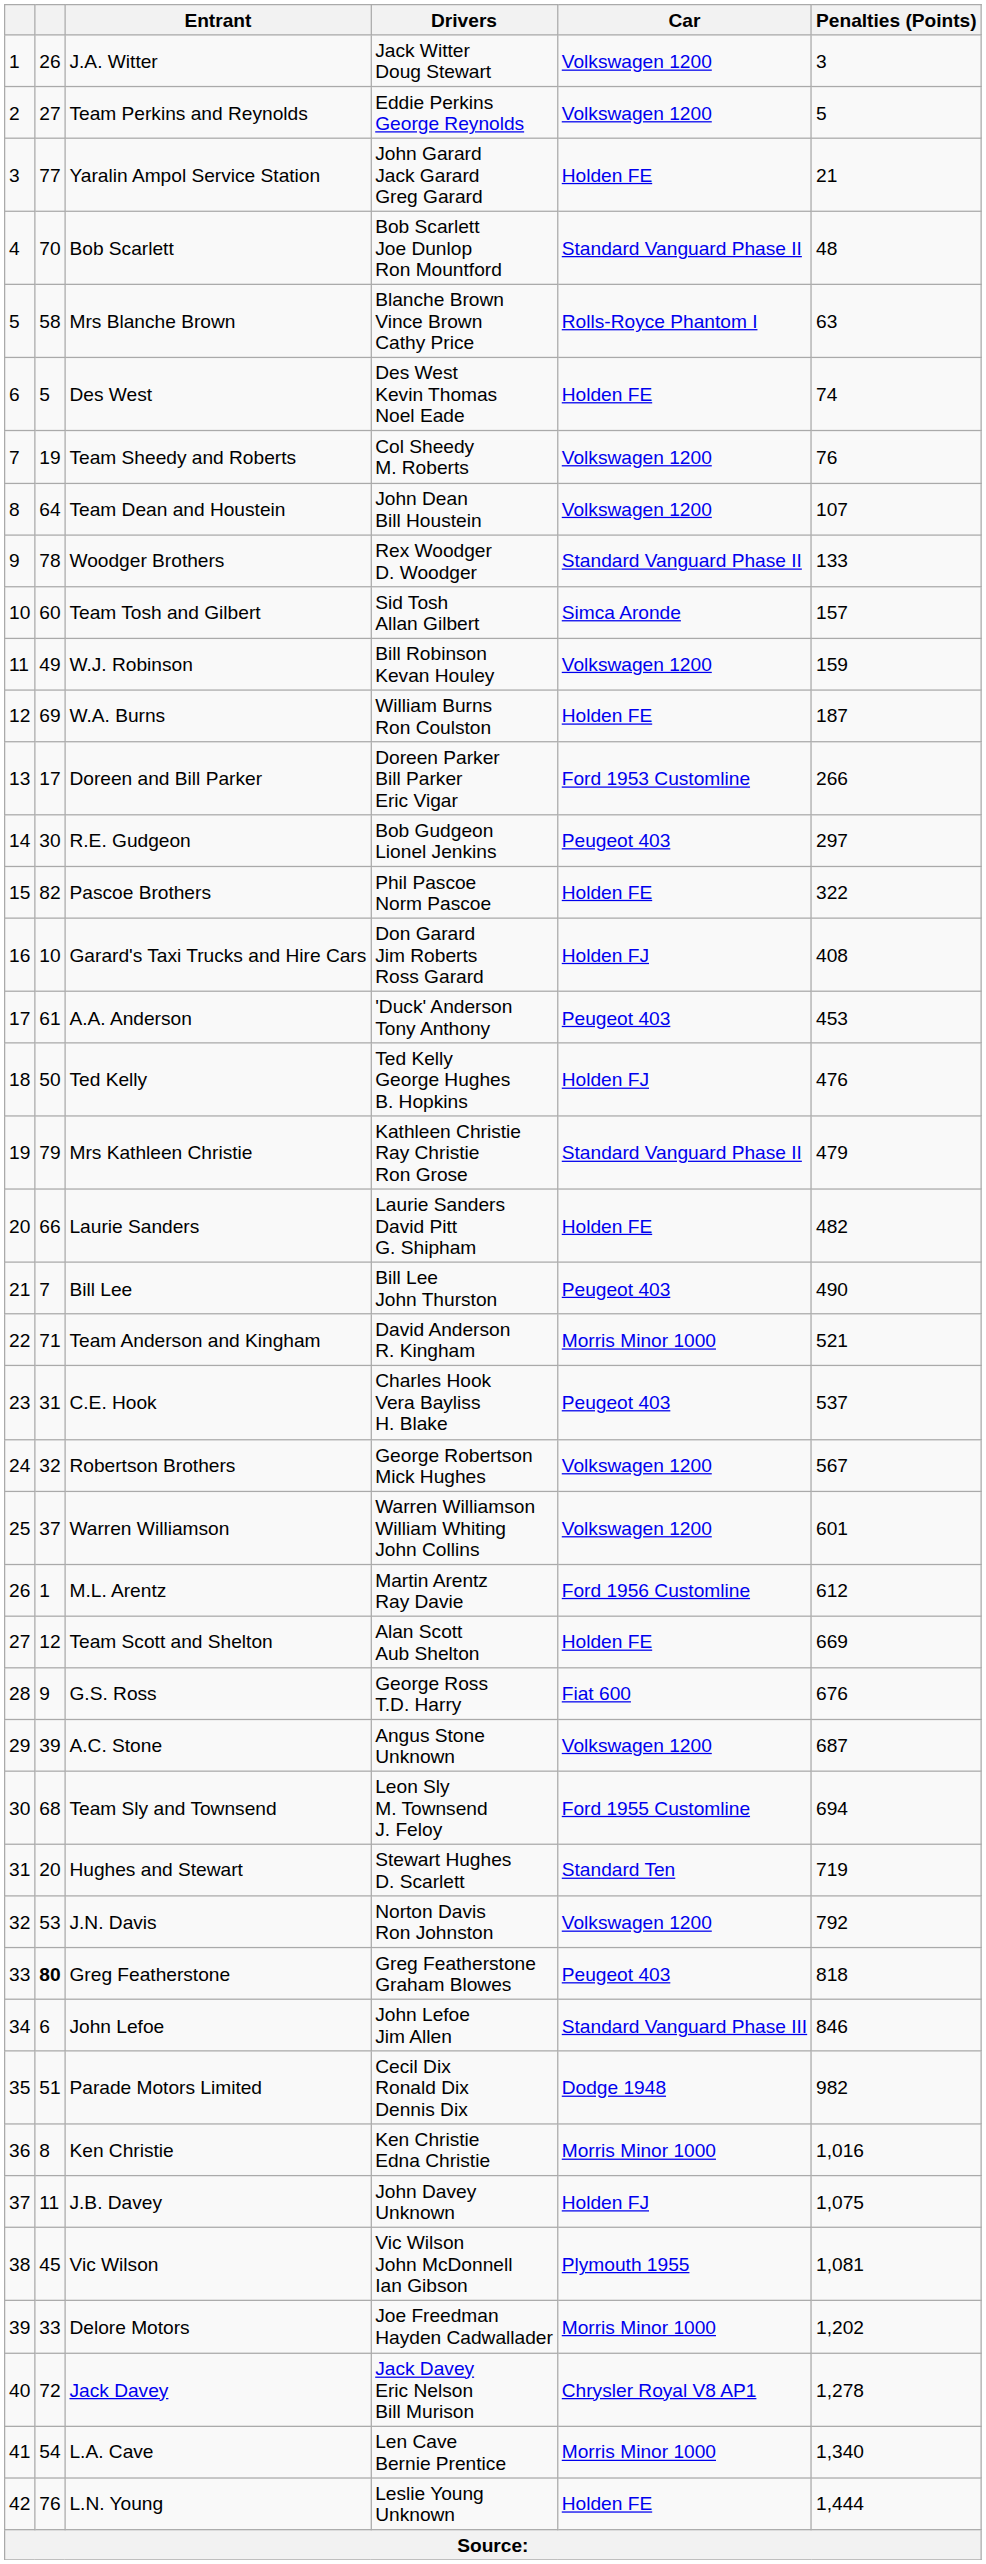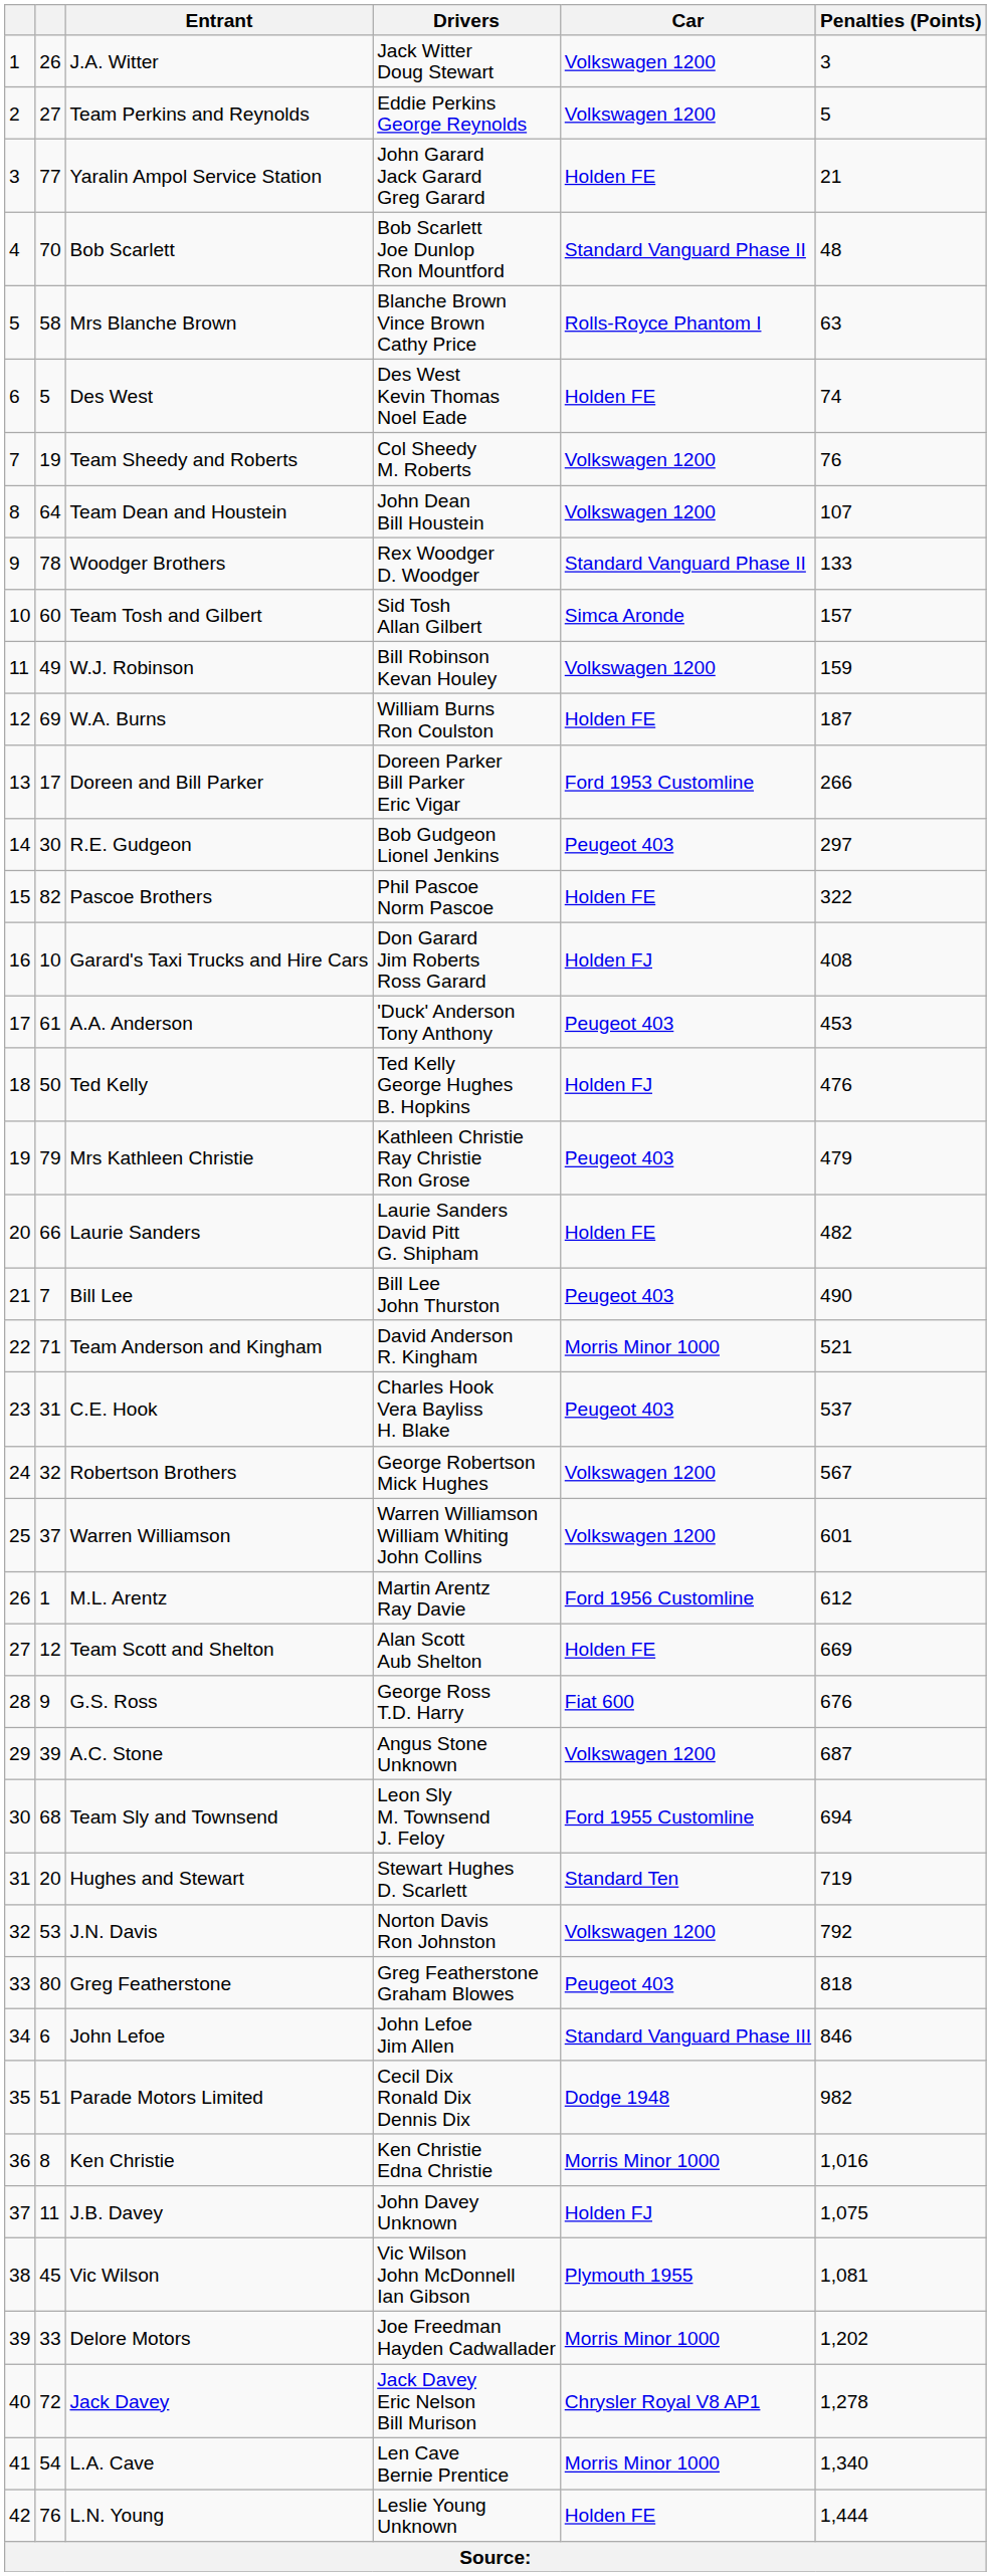Mrs Kathleen Christie | Car: Standard Vanguard Phase II -> Peugeot 403
Greg Featherstone | column 2: bold -> normal
